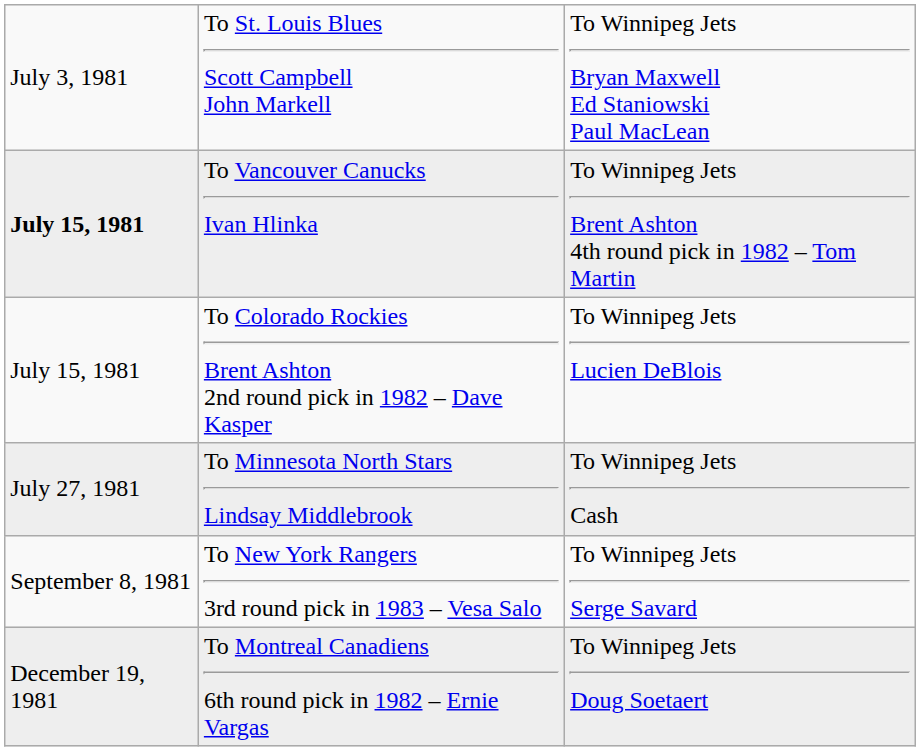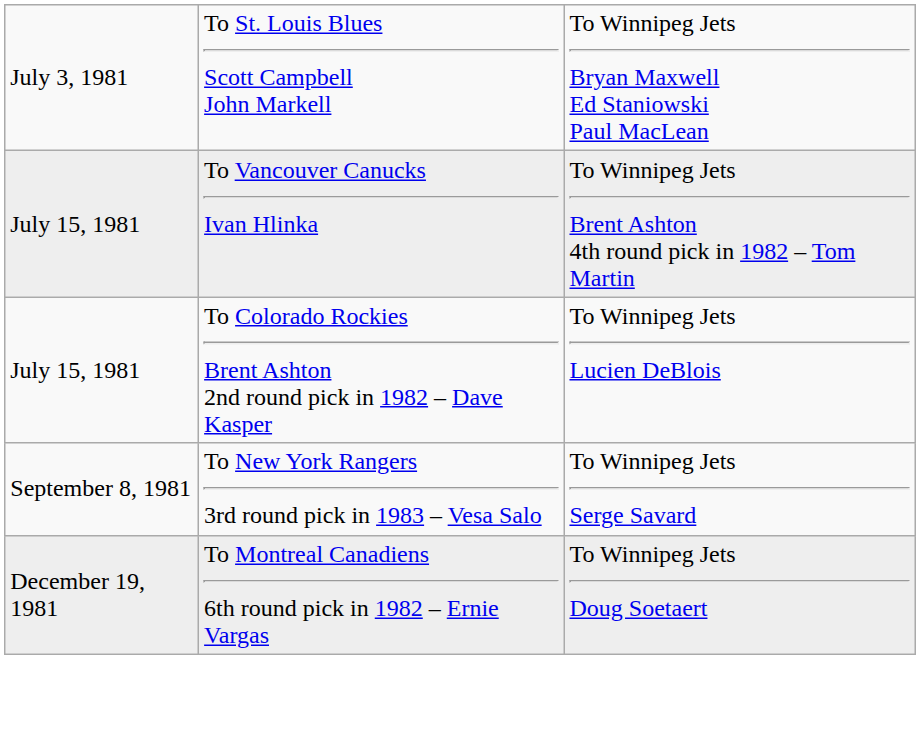To Vancouver Canucks Ivan Hlinka | column 1: bold -> normal
- row: July 27, 1981 | To Minnesota North Stars Lindsay Middlebrook | To Winnipeg Jets Cash
